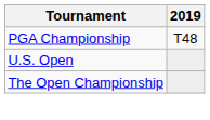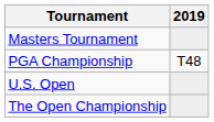+ row: Masters Tournament
